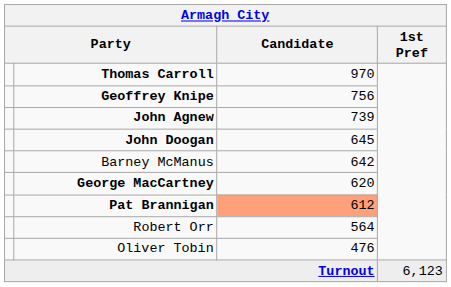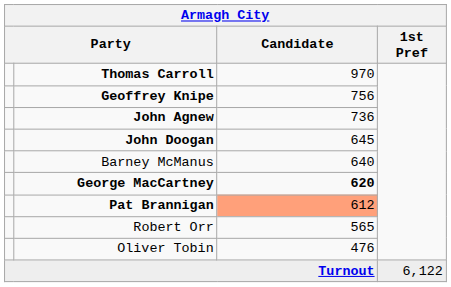John Agnew | Candidate: 739 -> 736
Barney McManus | Candidate: 642 -> 640
George MacCartney | Candidate: normal -> bold
Robert Orr | Candidate: 564 -> 565
Turnout | 1st Pref: 6,123 -> 6,122
